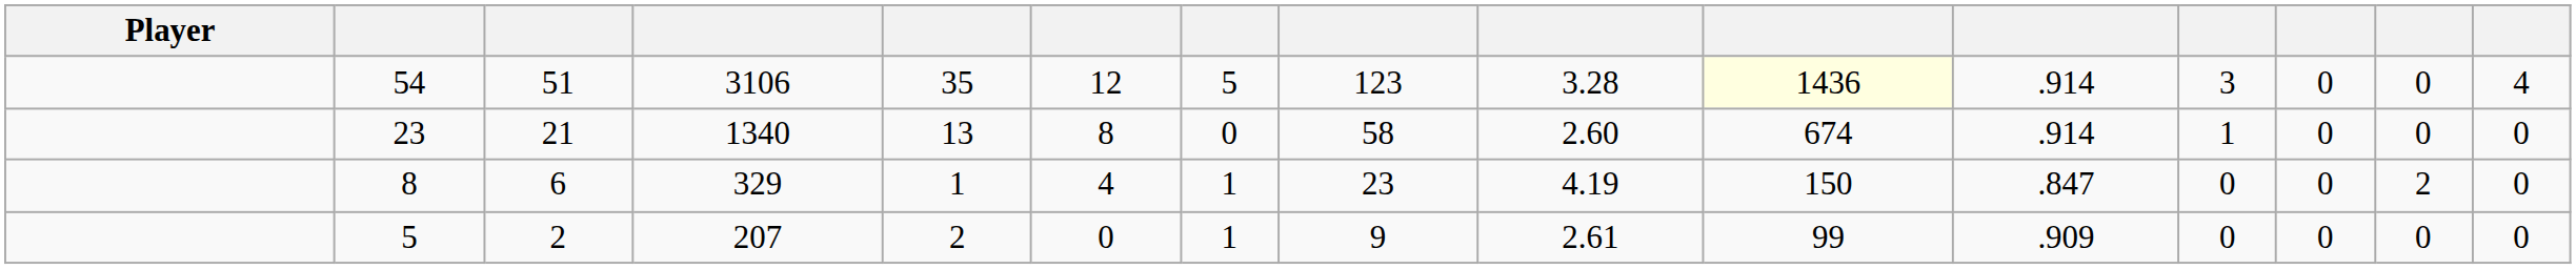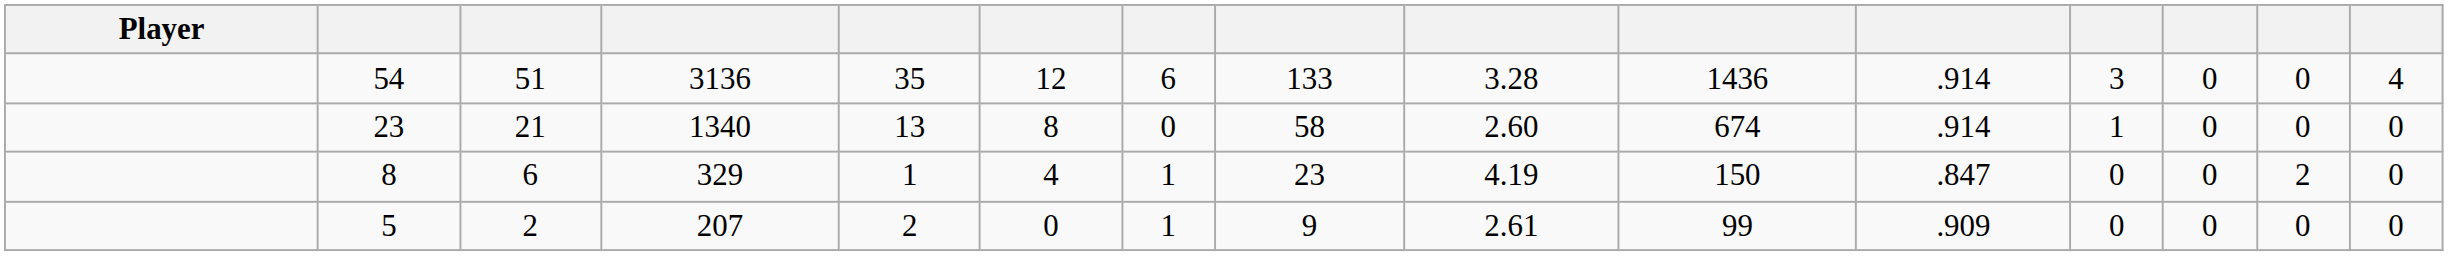54 | column 4: 3106 -> 3136
54 | column 7: 5 -> 6
54 | column 8: 123 -> 133
54 | column 10: lightyellow background -> no background
